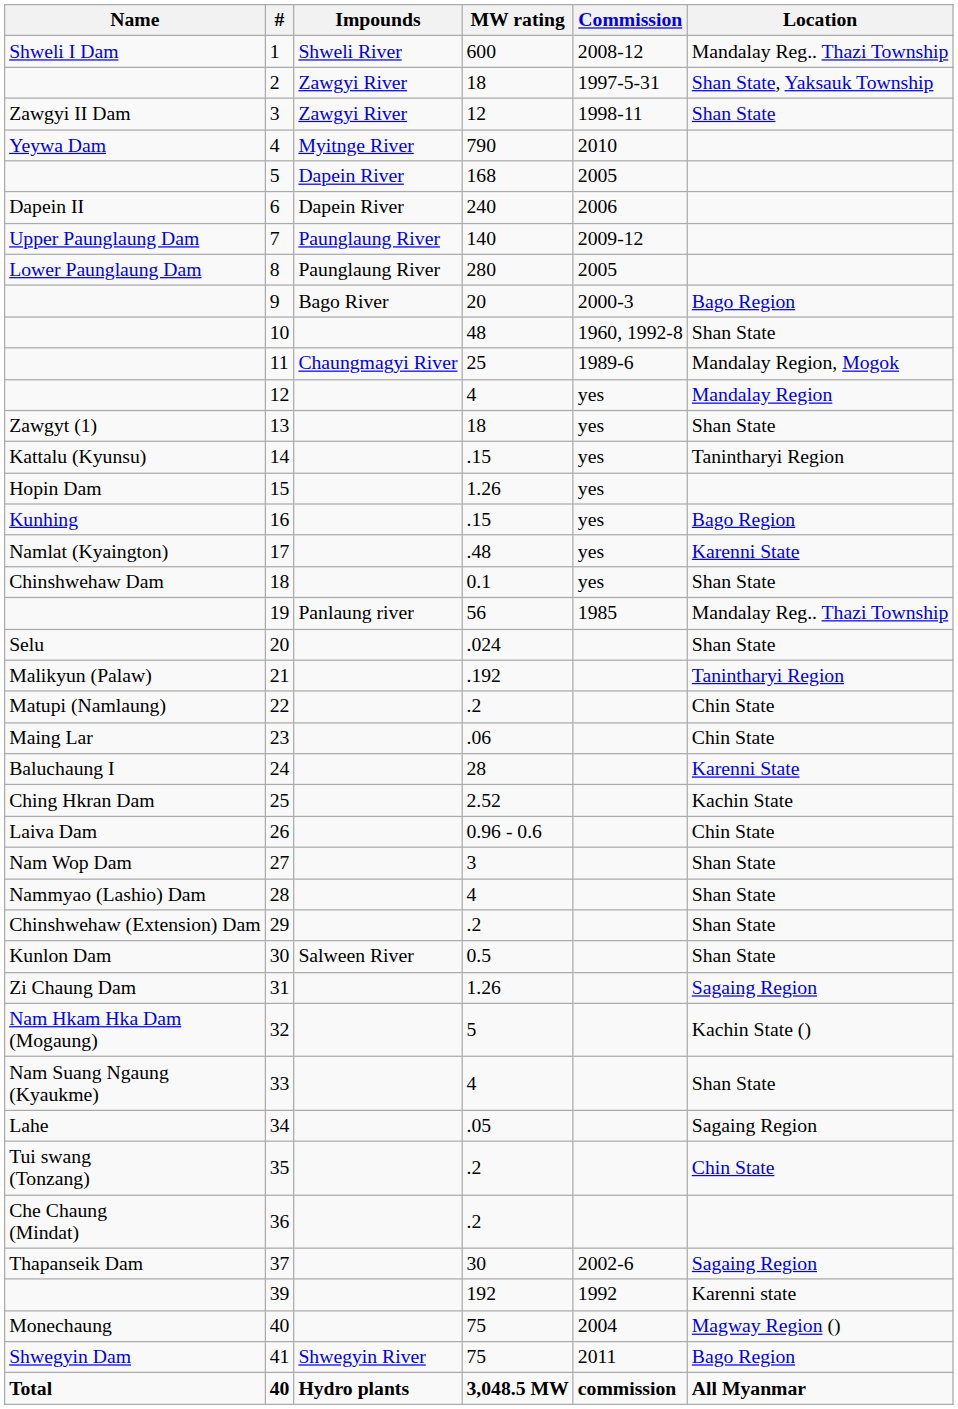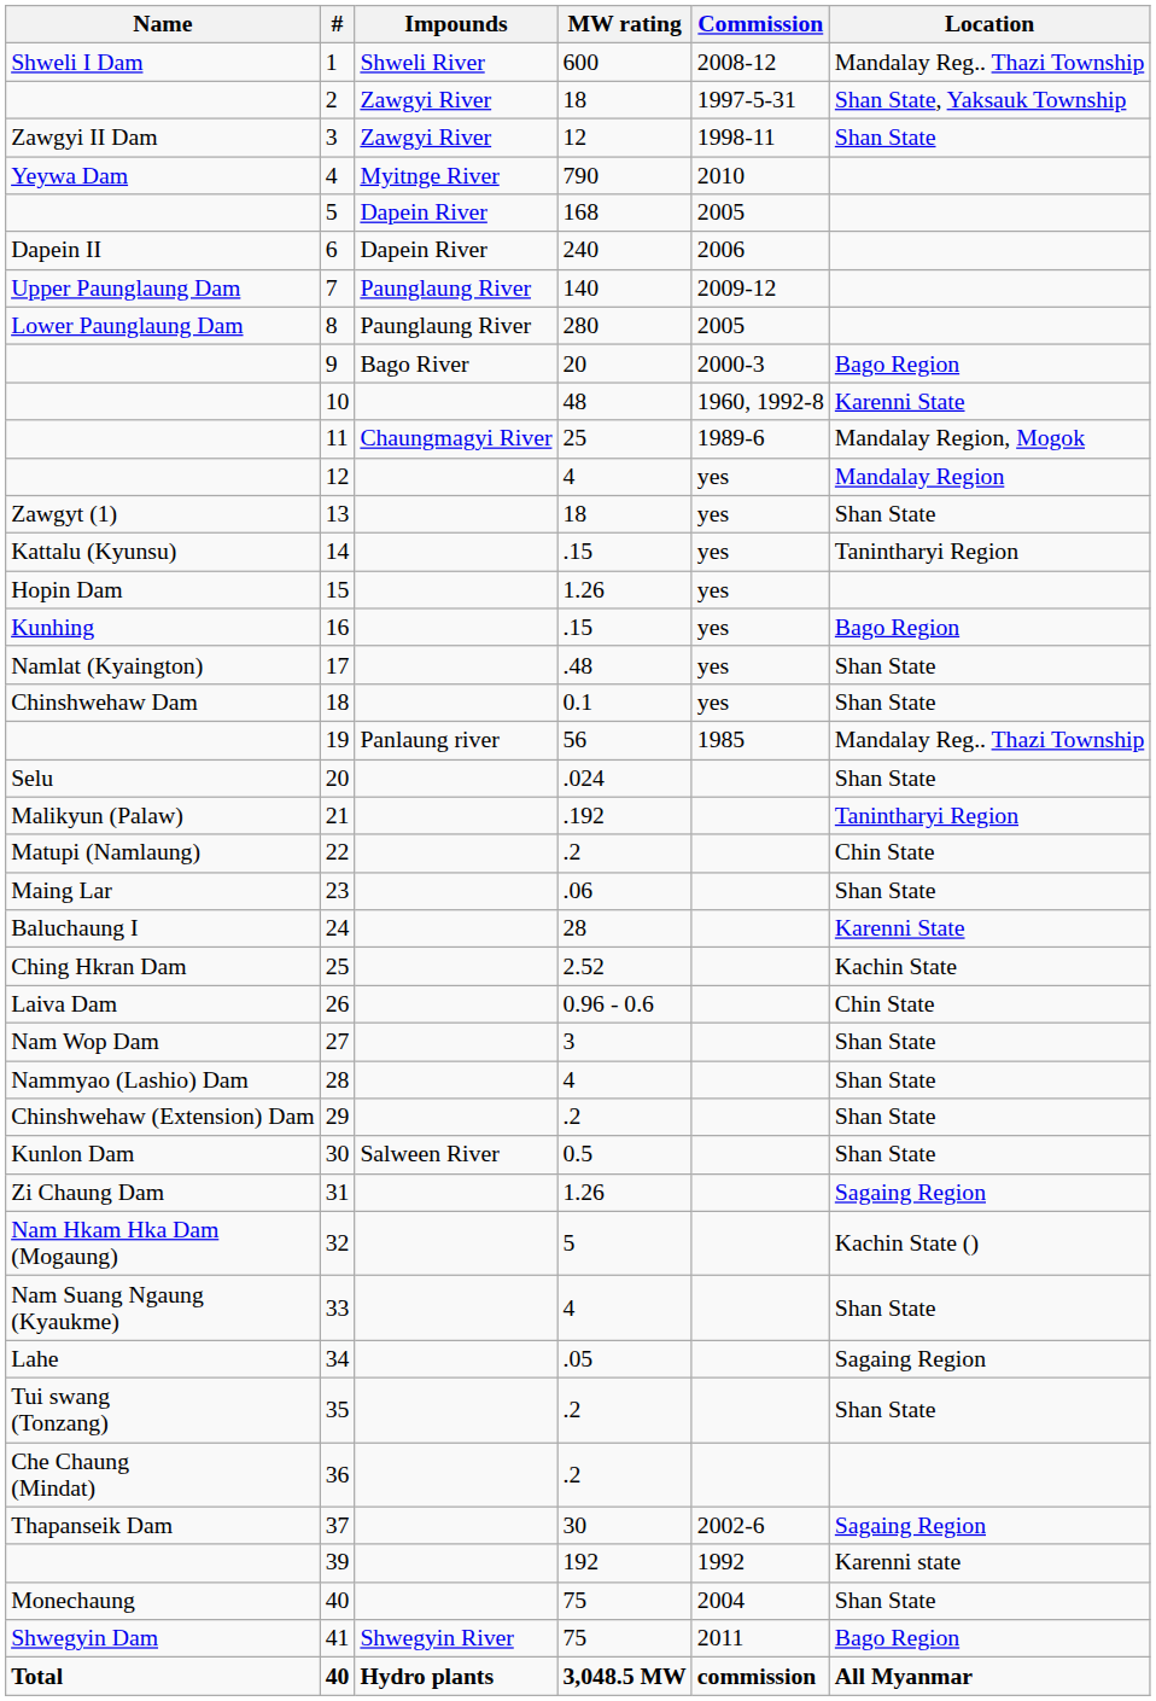10 | Location: Shan State -> Karenni State
17 | Location: Karenni State -> Shan State
23 | Location: Chin State -> Shan State
35 | Location: Chin State -> Shan State
Monechaung / 40 | Location: Magway Region () -> Shan State
